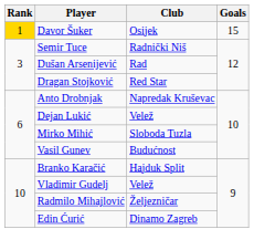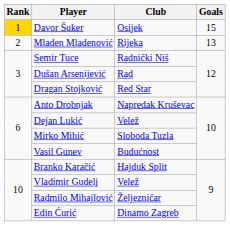+ row: 2 | Mladen Mladenović | Rijeka | 13
